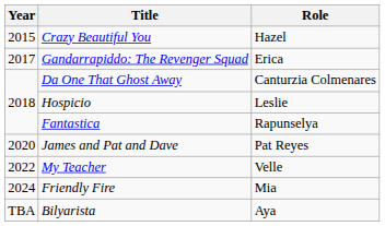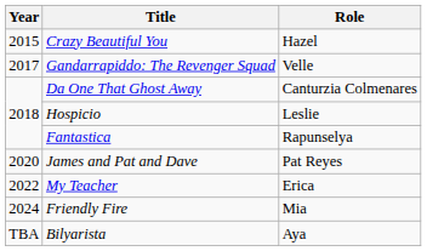Gandarrapiddo: The Revenger Squad | Role: Erica -> Velle
My Teacher | Role: Velle -> Erica
